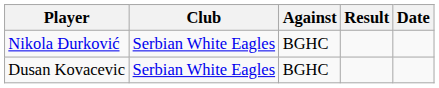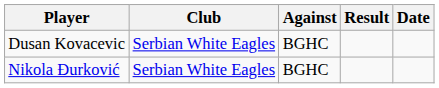rows swapped: Nikola Đurković <-> Dusan Kovacevic
